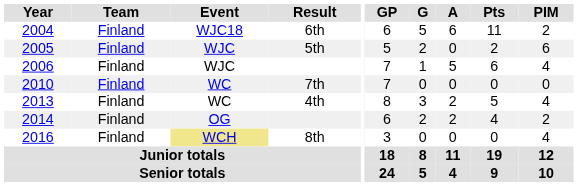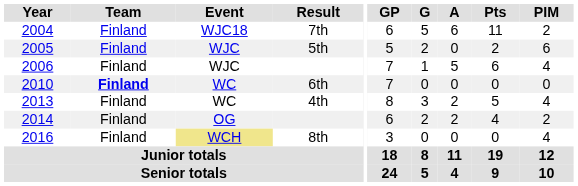2004 | Result: 6th -> 7th
2010 | Team: normal -> bold
2010 | Result: 7th -> 6th
